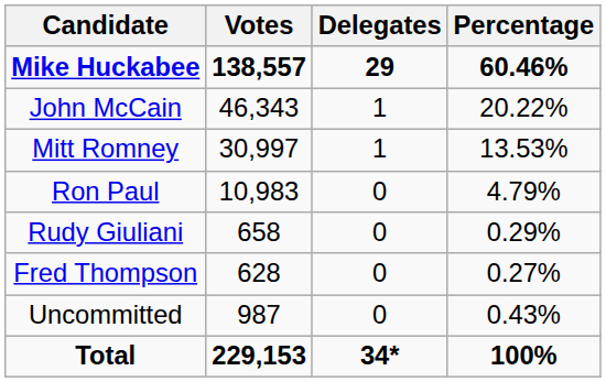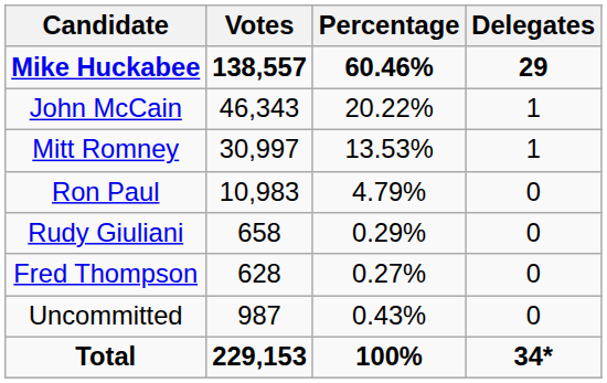columns swapped: Percentage <-> Delegates
